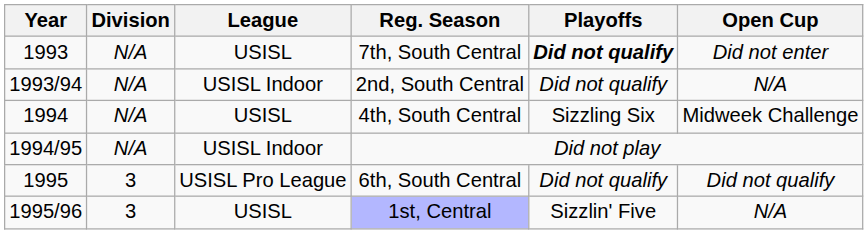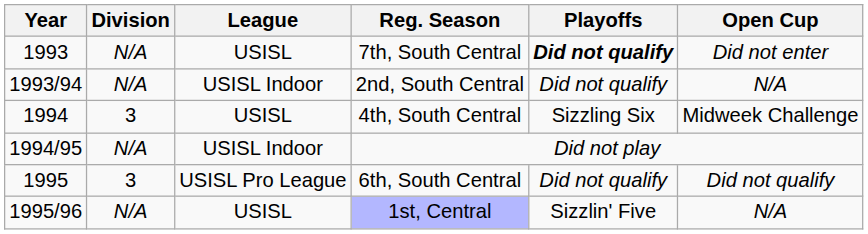4th, South Central | Division: N/A -> 3
1st, Central | Division: 3 -> N/A
